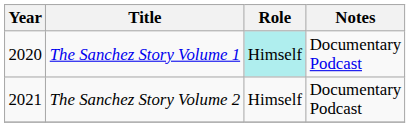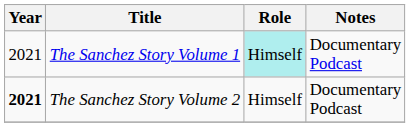The Sanchez Story Volume 1 | Year: 2020 -> 2021
The Sanchez Story Volume 2 | Year: normal -> bold
